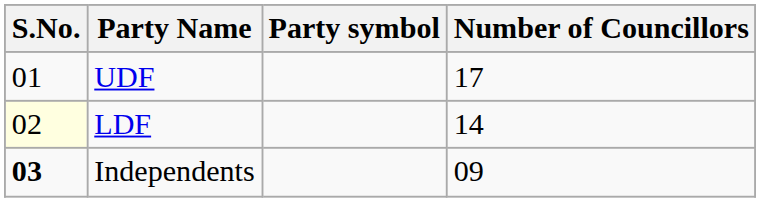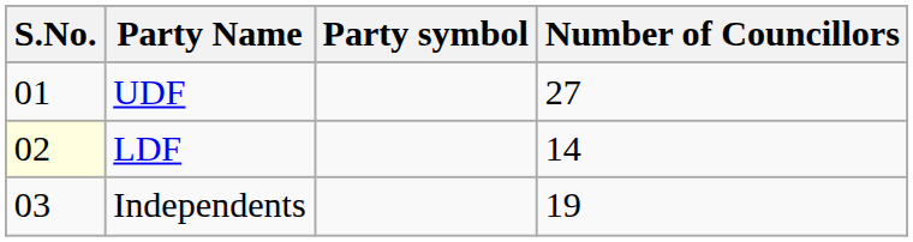UDF | Number of Councillors: 17 -> 27
Independents | S.No.: bold -> normal
Independents | Number of Councillors: 09 -> 19
